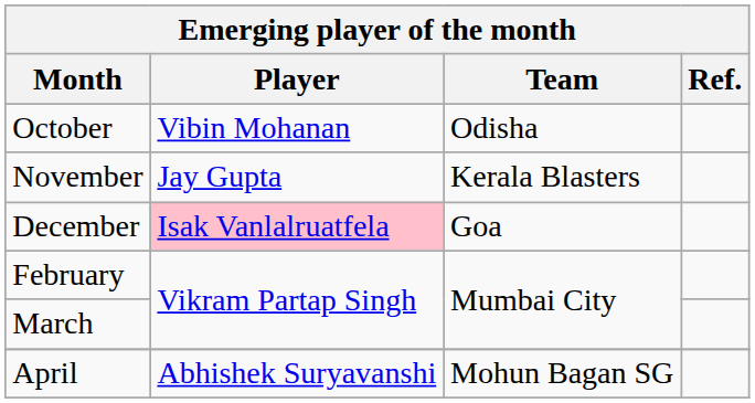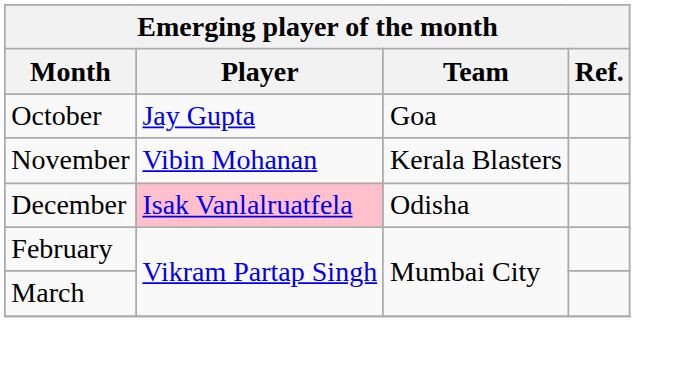October | Player: Vibin Mohanan -> Jay Gupta
October | Team: Odisha -> Goa
November | Player: Jay Gupta -> Vibin Mohanan
December | Team: Goa -> Odisha
- row: April | Abhishek Suryavanshi | Mohun Bagan SG
